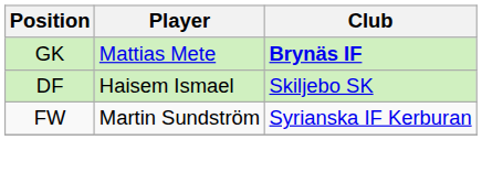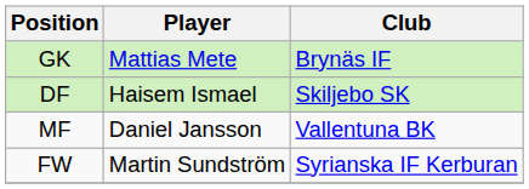GK | Club: bold -> normal
+ row: MF | Daniel Jansson | Vallentuna BK
